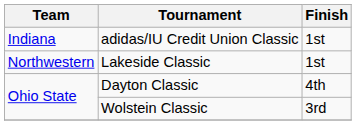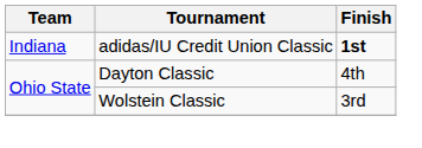adidas/IU Credit Union Classic | Finish: normal -> bold
- row: Northwestern | Lakeside Classic | 1st
